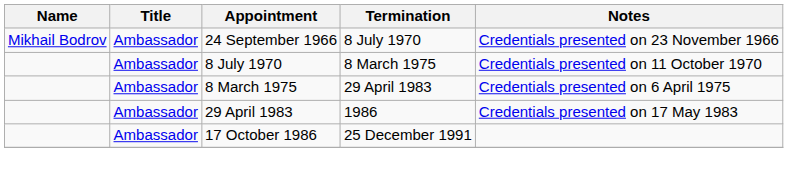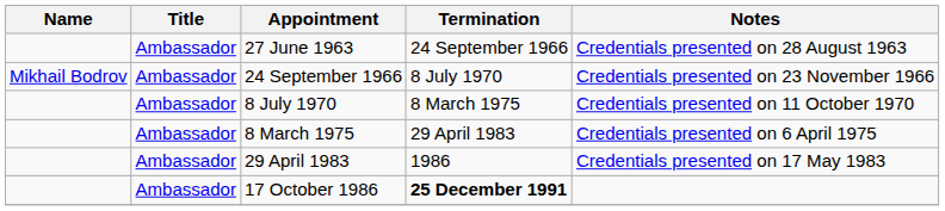+ row: Ambassador | 27 June 1963 | 24 September 1966 | Credentials presented on 28 August 1963
17 October 1986 | Termination: normal -> bold
